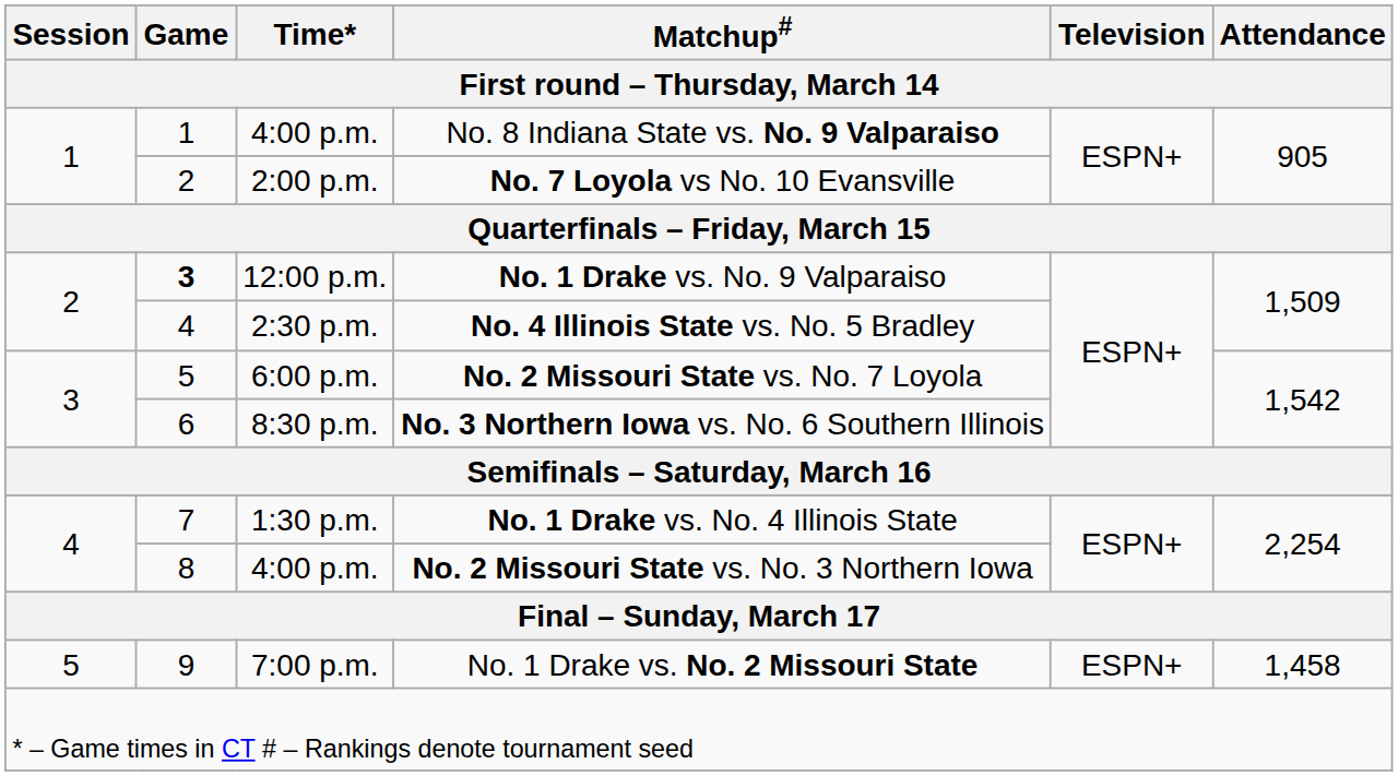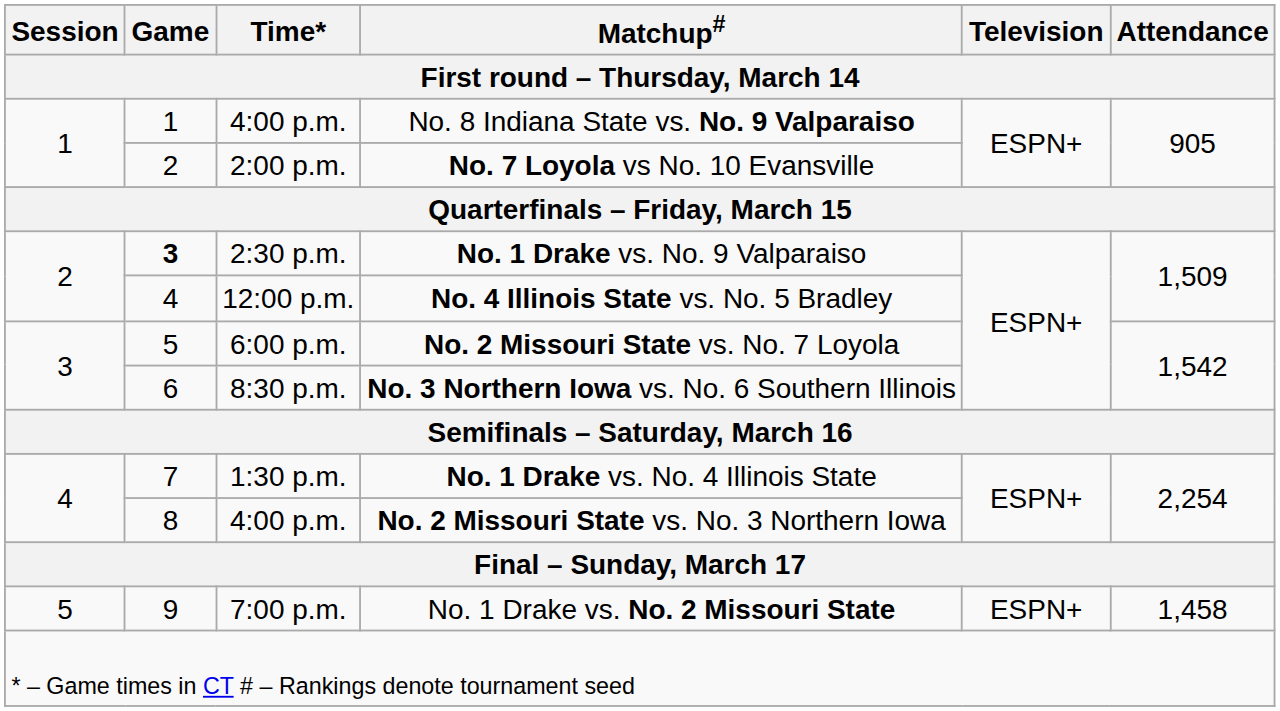No. 1 Drake vs. No. 9 Valparaiso | Time*: 12:00 p.m. -> 2:30 p.m.
No. 4 Illinois State vs. No. 5 Bradley | Time*: 2:30 p.m. -> 12:00 p.m.
